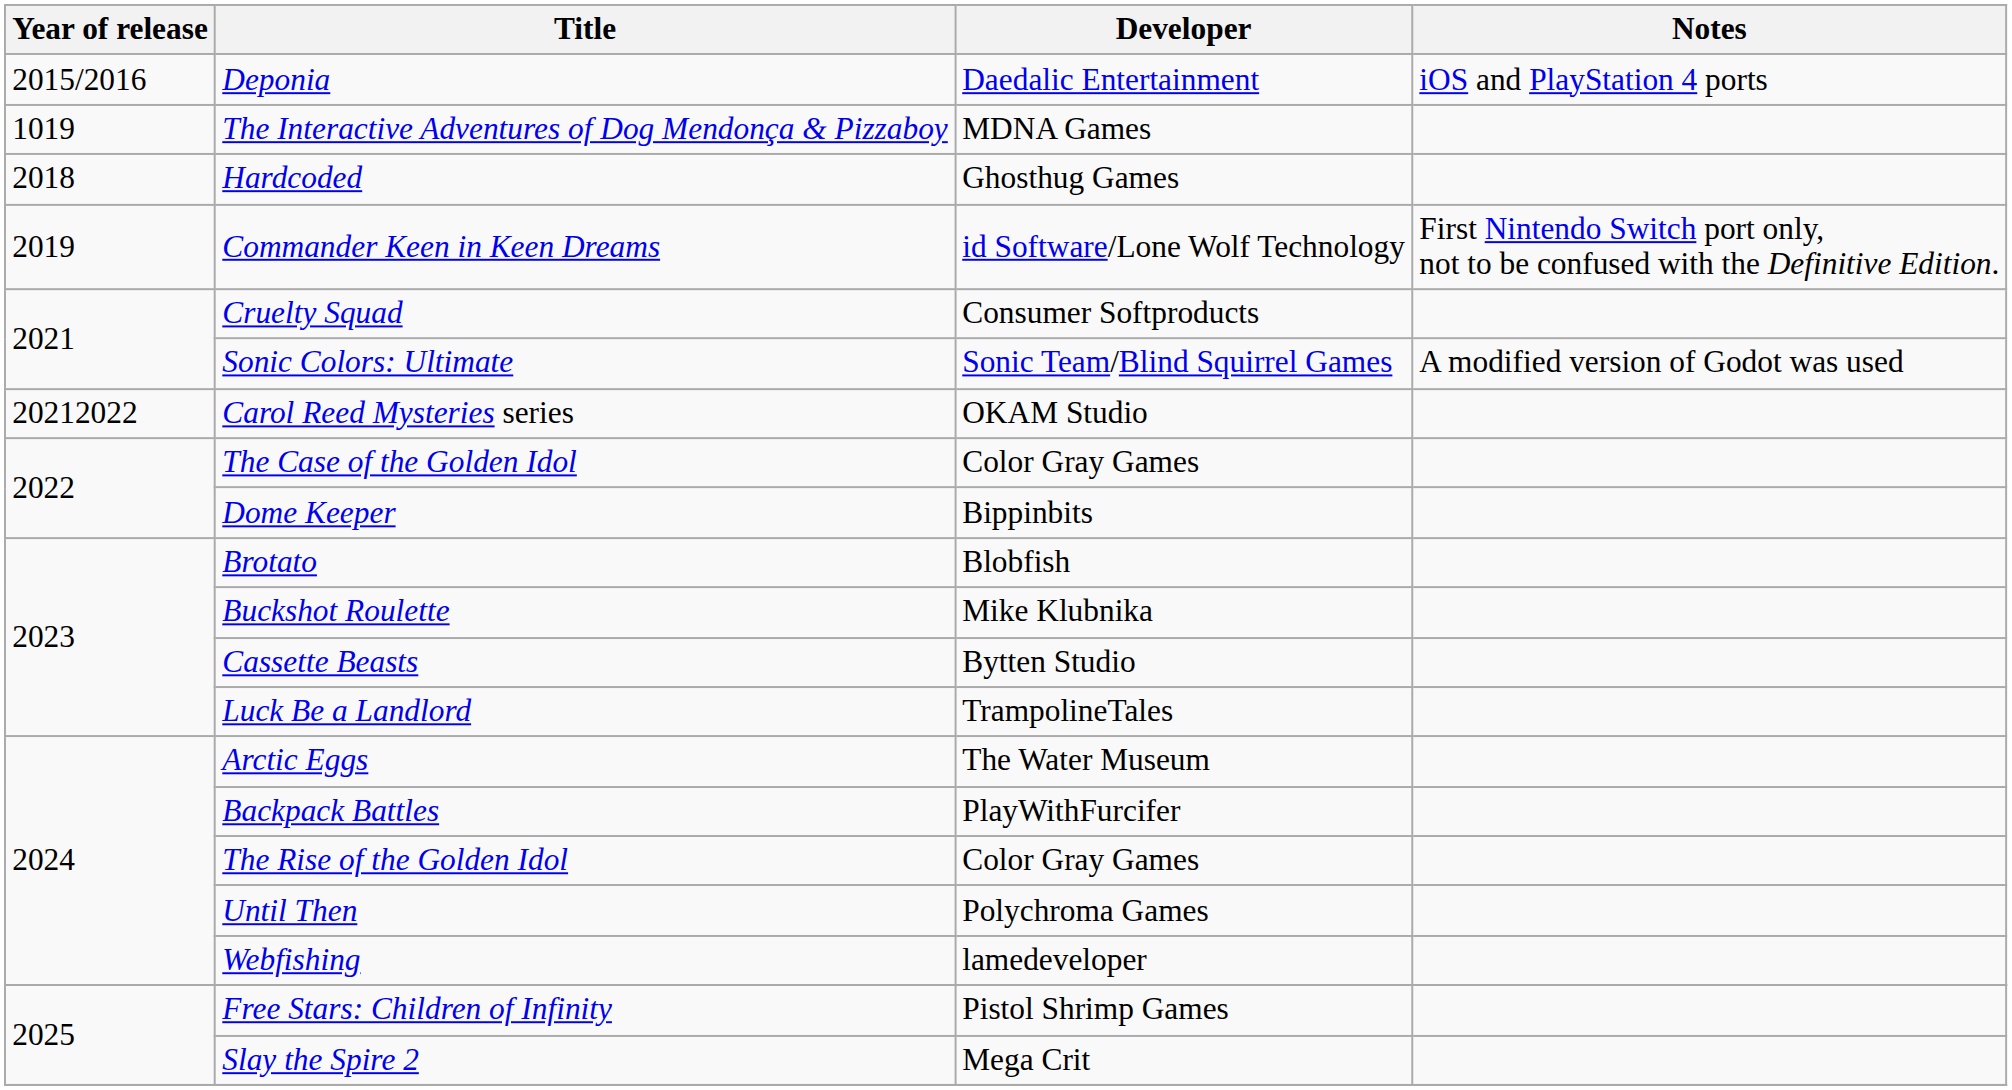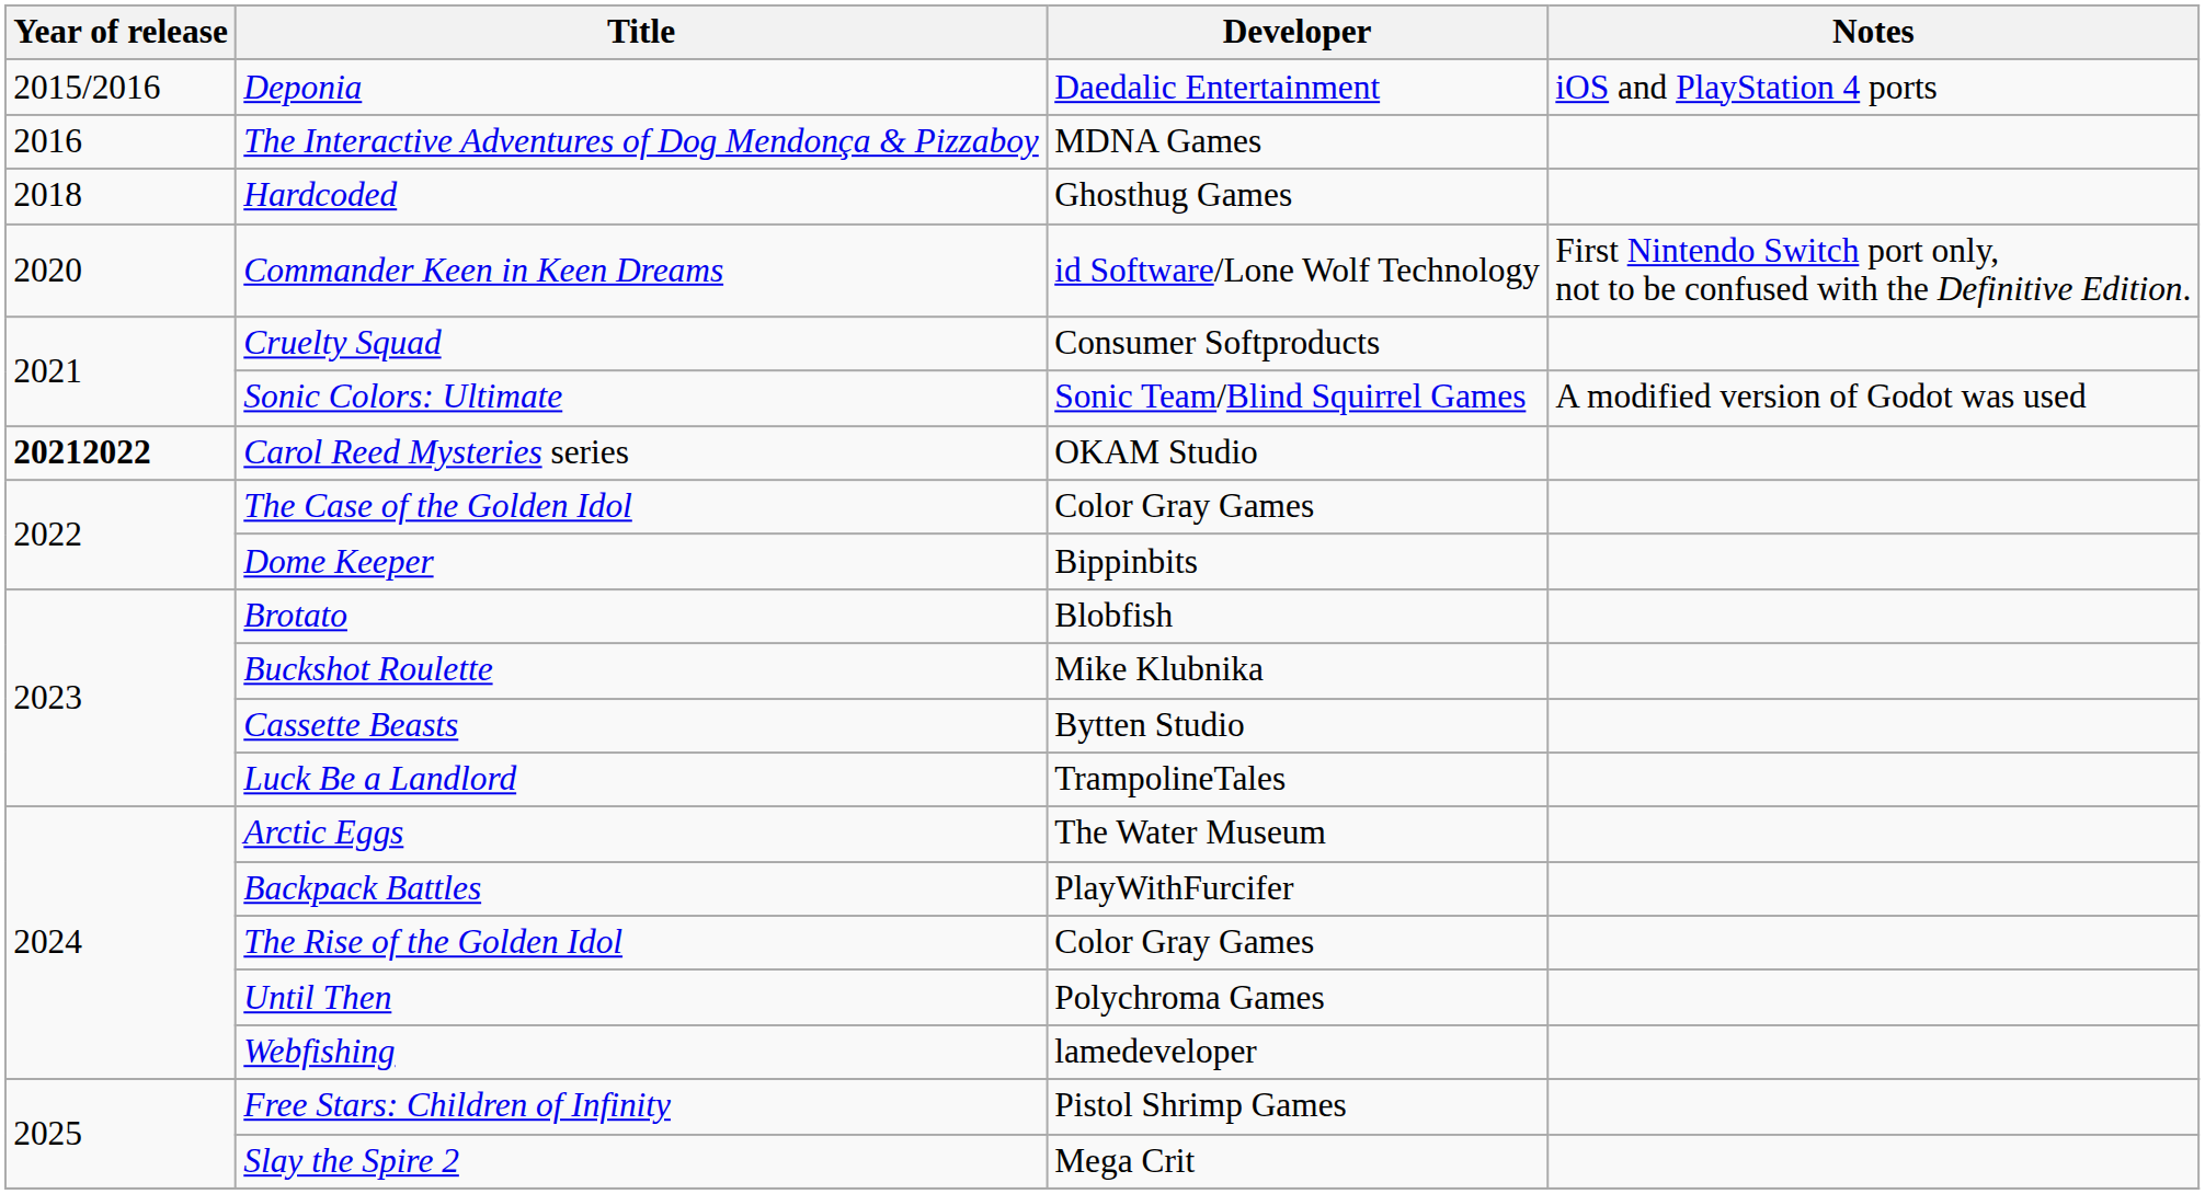The Interactive Adventures of Dog Mendonça & Pizzaboy | Year of release: 1019 -> 2016
Commander Keen in Keen Dreams | Year of release: 2019 -> 2020
Carol Reed Mysteries series | Year of release: normal -> bold
